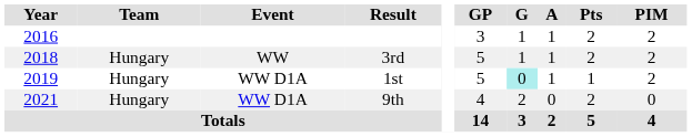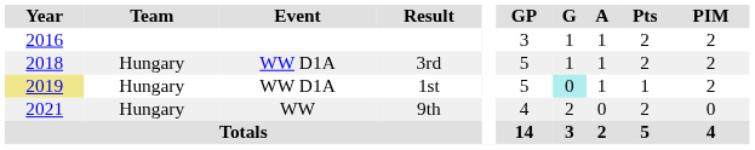3rd | Event: WW -> WW D1A
1st | Year: no background -> khaki background
9th | Event: WW D1A -> WW
